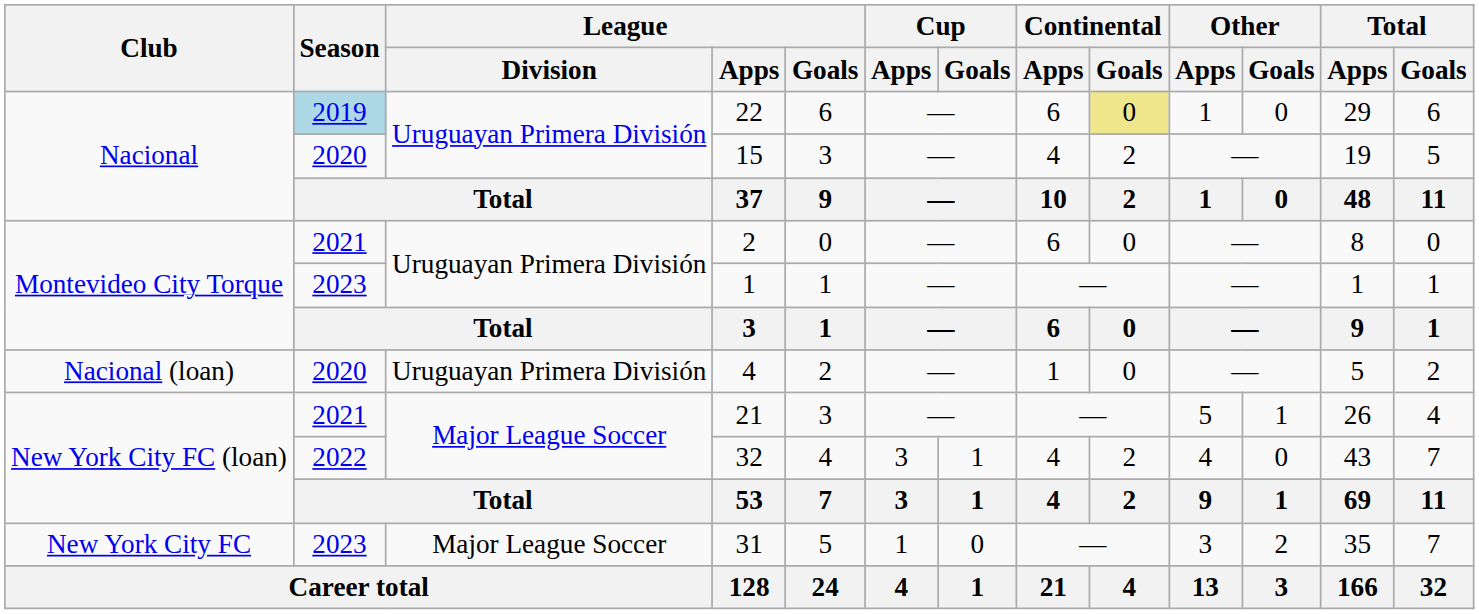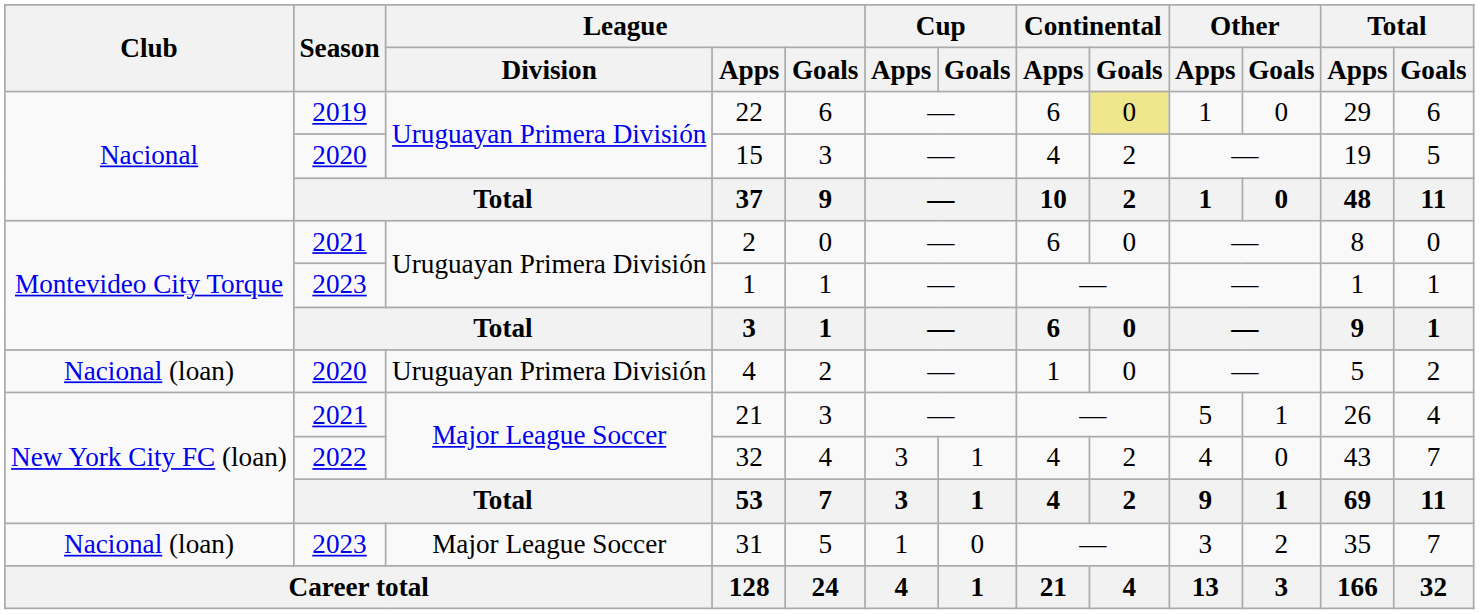22 | Season: lightblue background -> no background
31 | Club: New York City FC -> Nacional (loan)
